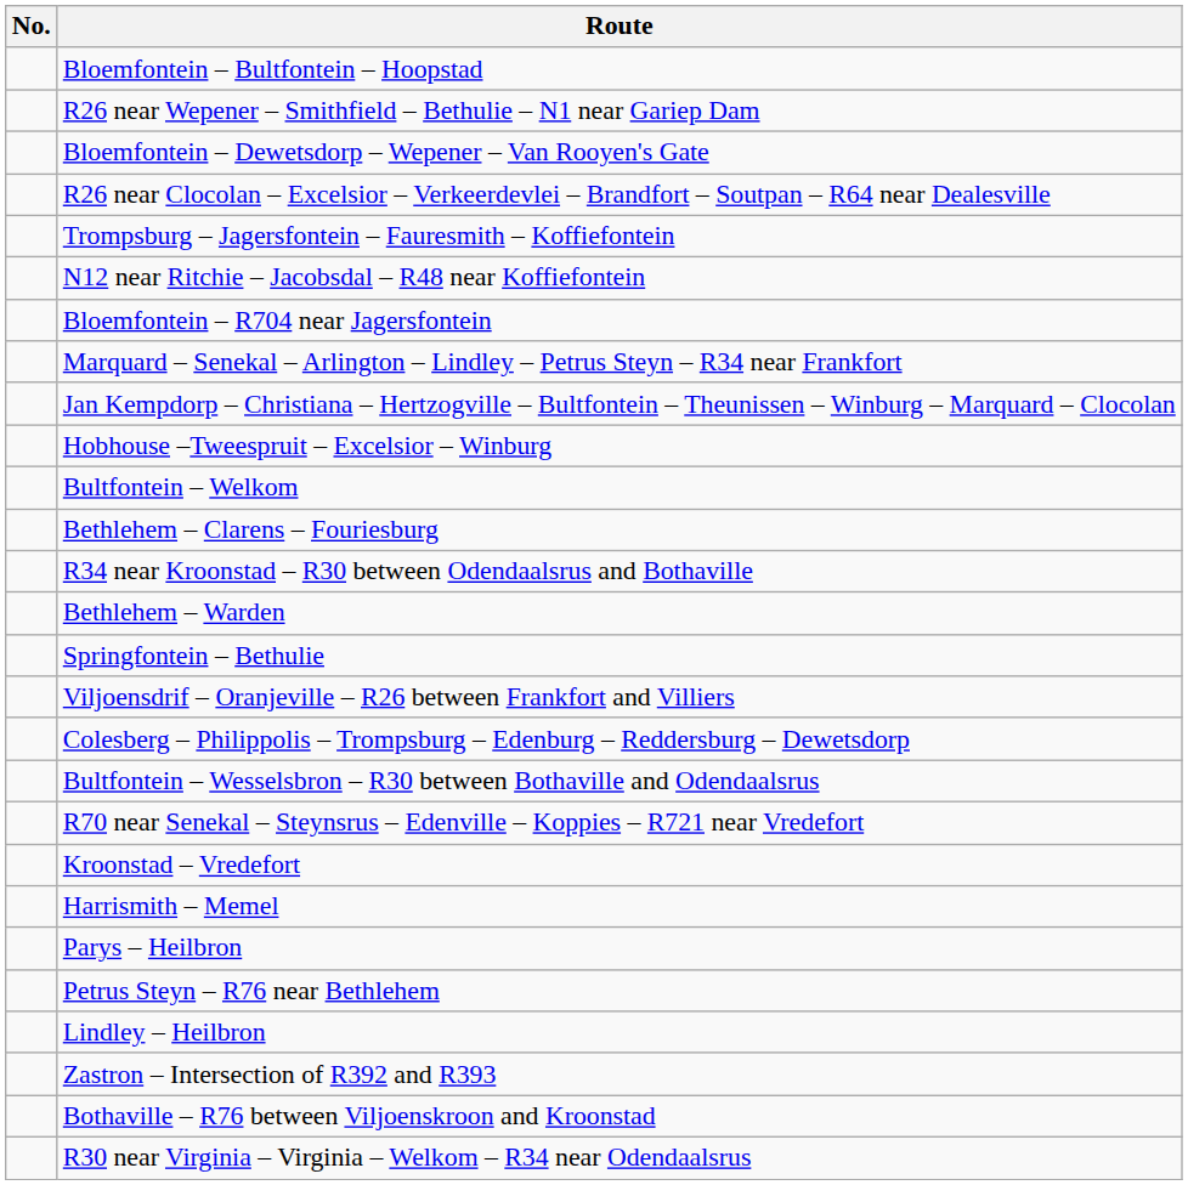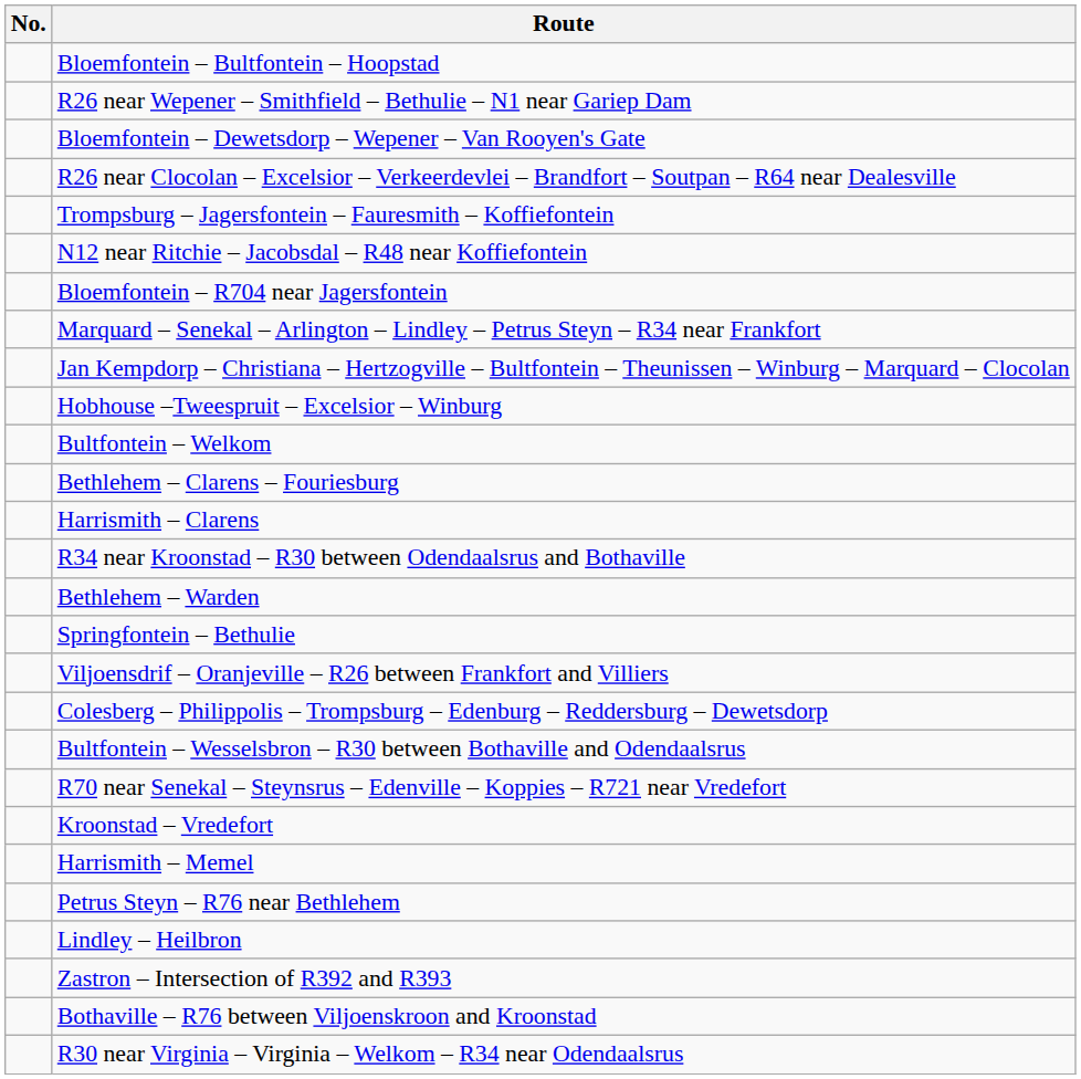+ row: Harrismith – Clarens
- row: Parys – Heilbron
